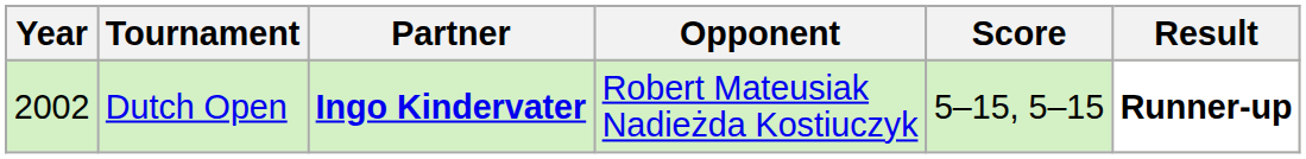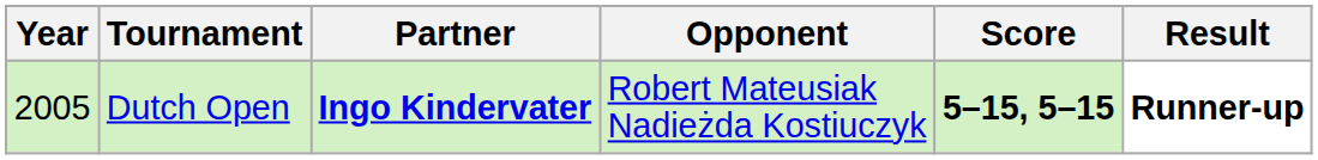Dutch Open | Year: 2002 -> 2005
Dutch Open | Score: normal -> bold
